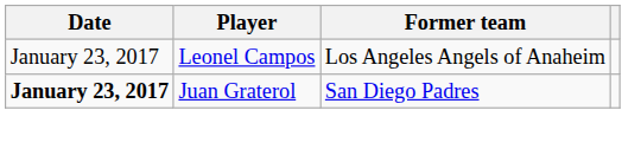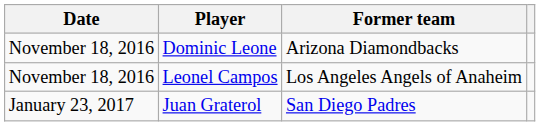+ row: November 18, 2016 | Dominic Leone | Arizona Diamondbacks
Leonel Campos | Date: January 23, 2017 -> November 18, 2016
Juan Graterol | Date: bold -> normal
